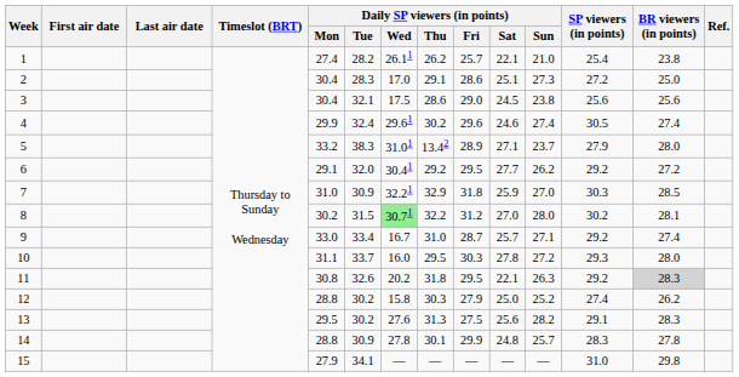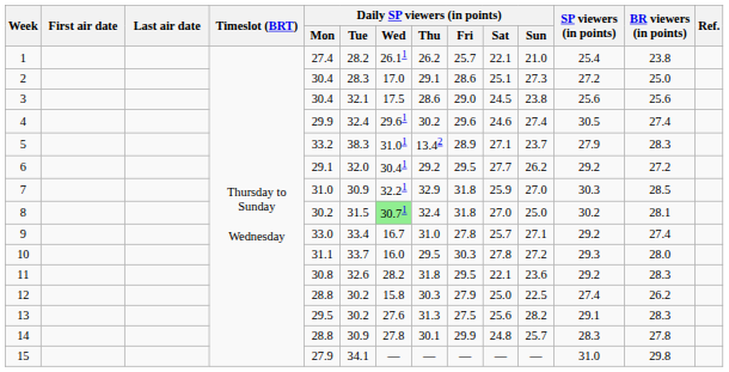5 | BR viewers (in points): 28.0 -> 28.3
8 | Daily SP viewers (in points) / Thu: 32.2 -> 32.4
8 | Daily SP viewers (in points) / Fri: 31.2 -> 31.8
8 | Daily SP viewers (in points) / Sun: 28.0 -> 25.0
9 | Daily SP viewers (in points) / Fri: 28.7 -> 27.8
11 | Daily SP viewers (in points) / Wed: 20.2 -> 28.2
11 | Daily SP viewers (in points) / Sun: 26.3 -> 23.6
11 | BR viewers (in points): lightgrey background -> no background
12 | Daily SP viewers (in points) / Sun: 25.2 -> 22.5
